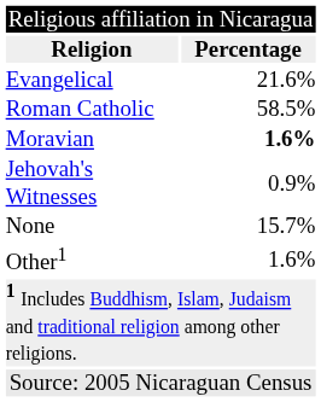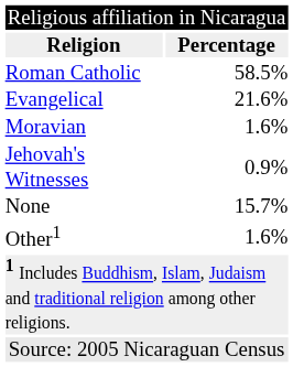rows swapped: Roman Catholic <-> Evangelical
Moravian | column 2: bold -> normal
